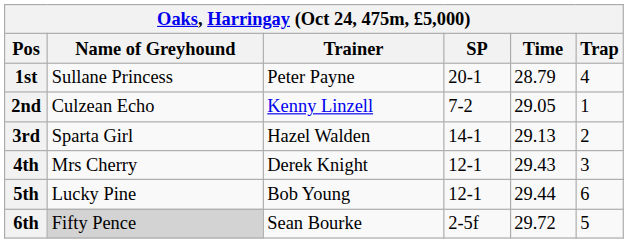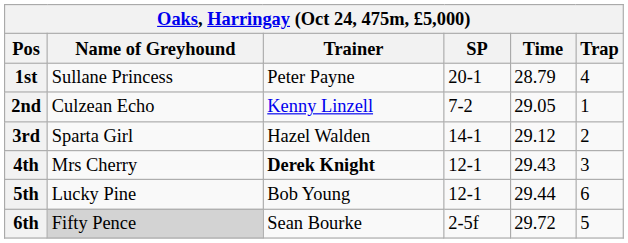3rd | Time: 29.13 -> 29.12
4th | Trainer: normal -> bold
